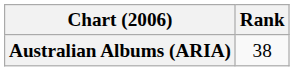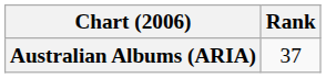Australian Albums (ARIA) | Rank: 38 -> 37
